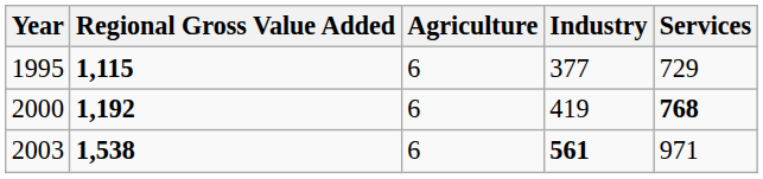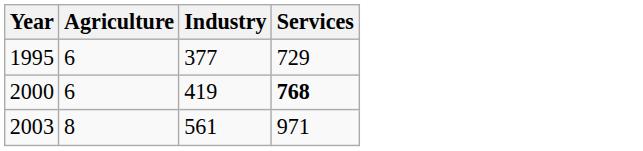- column: Regional Gross Value Added | 1,115 | 1,192 | 1,538
2003 | Agriculture: 6 -> 8
2003 | Industry: bold -> normal
